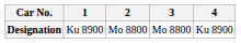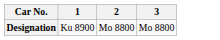- column: 4 | Ku 8900
